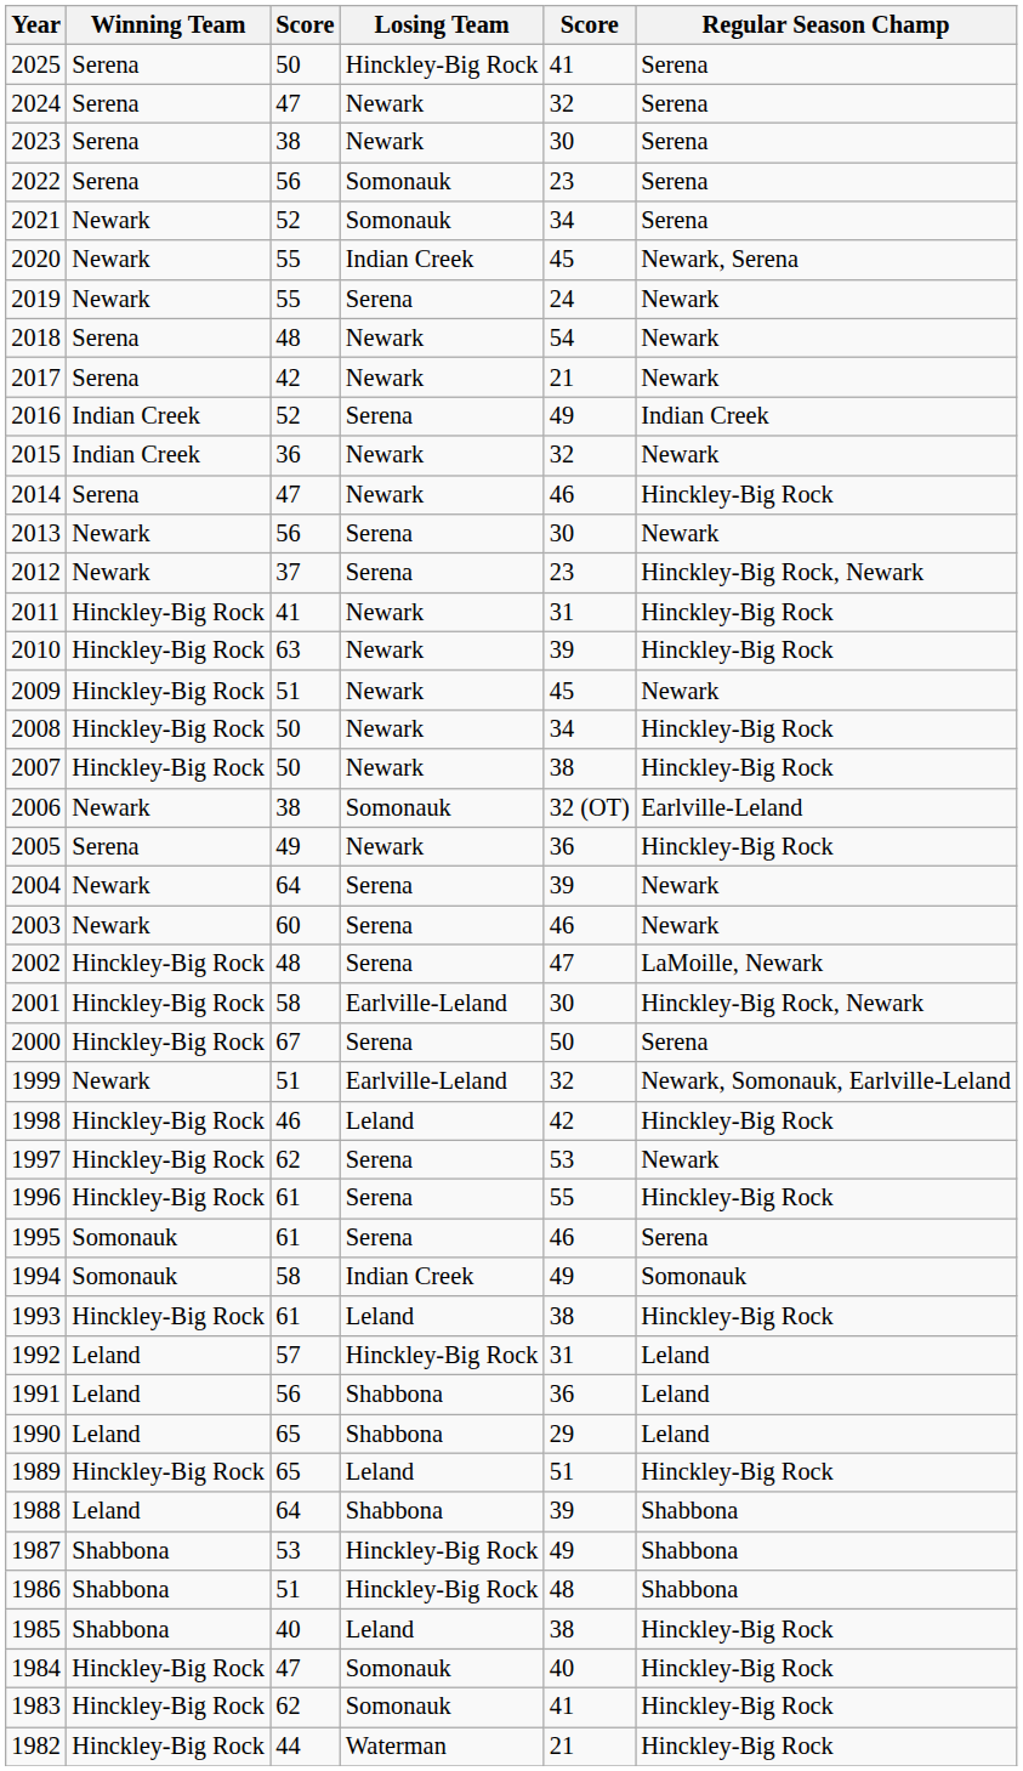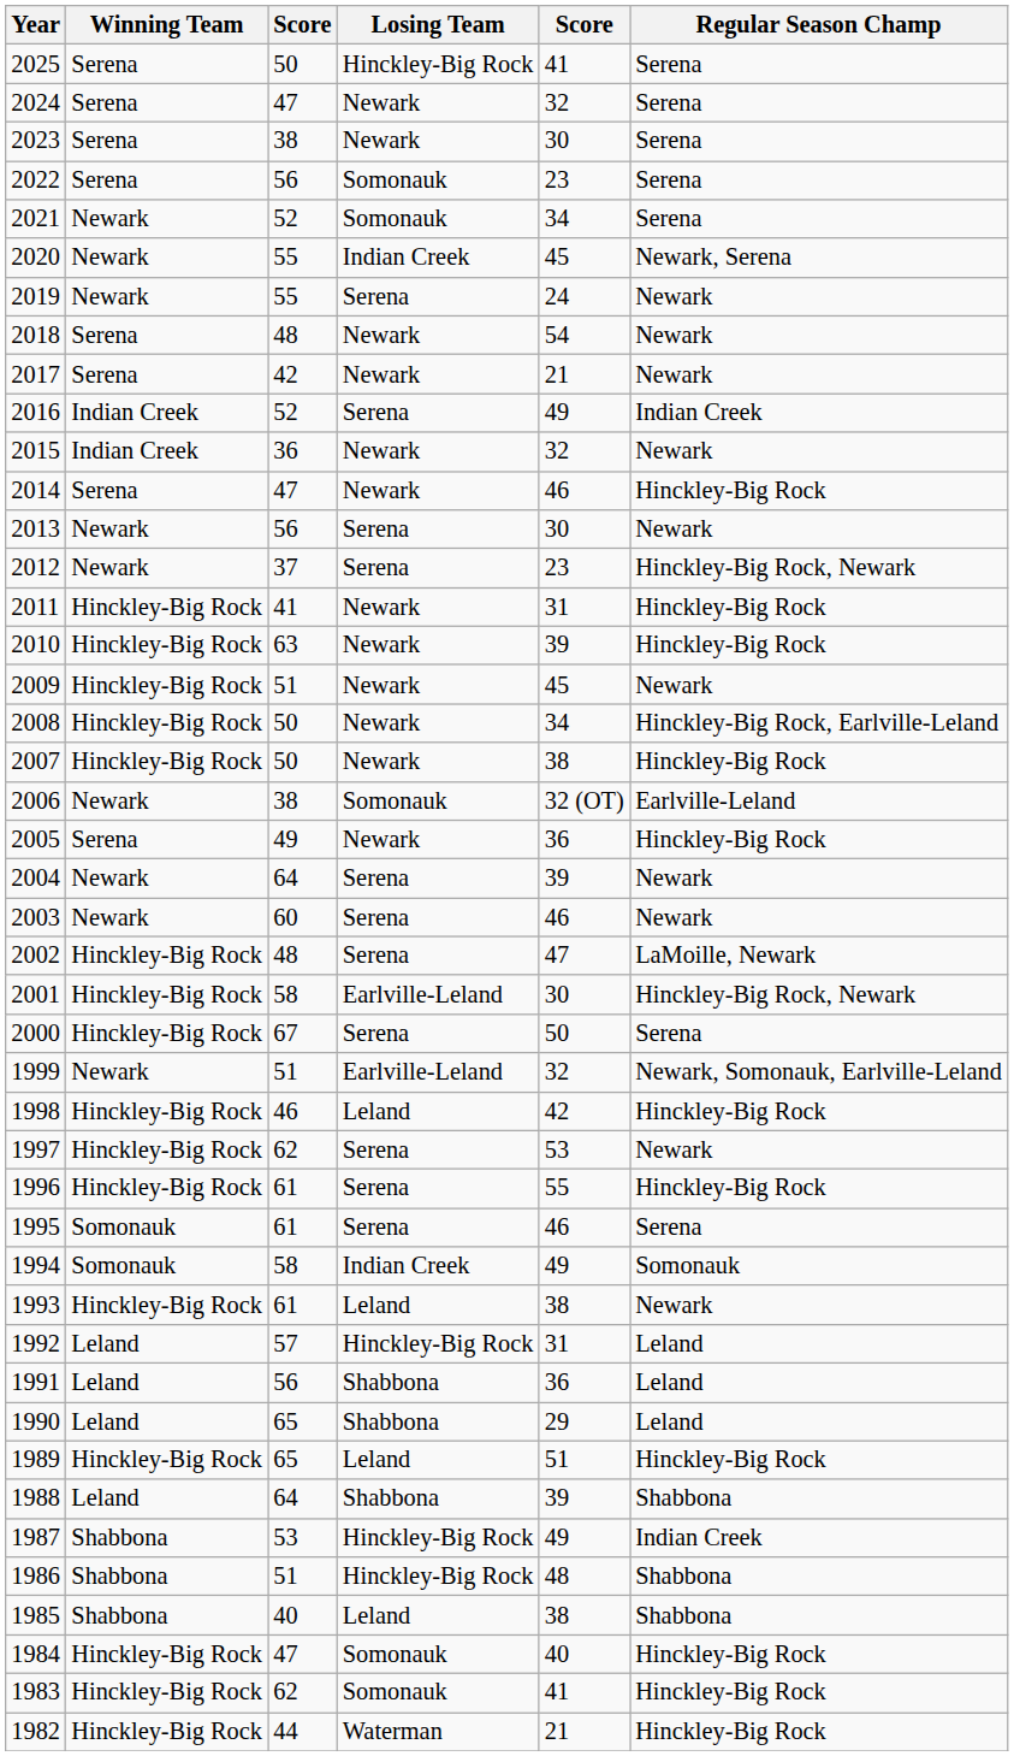2008 | Regular Season Champ: Hinckley-Big Rock -> Hinckley-Big Rock, Earlville-Leland
1993 | Regular Season Champ: Hinckley-Big Rock -> Newark
1987 | Regular Season Champ: Shabbona -> Indian Creek
1985 | Regular Season Champ: Hinckley-Big Rock -> Shabbona
